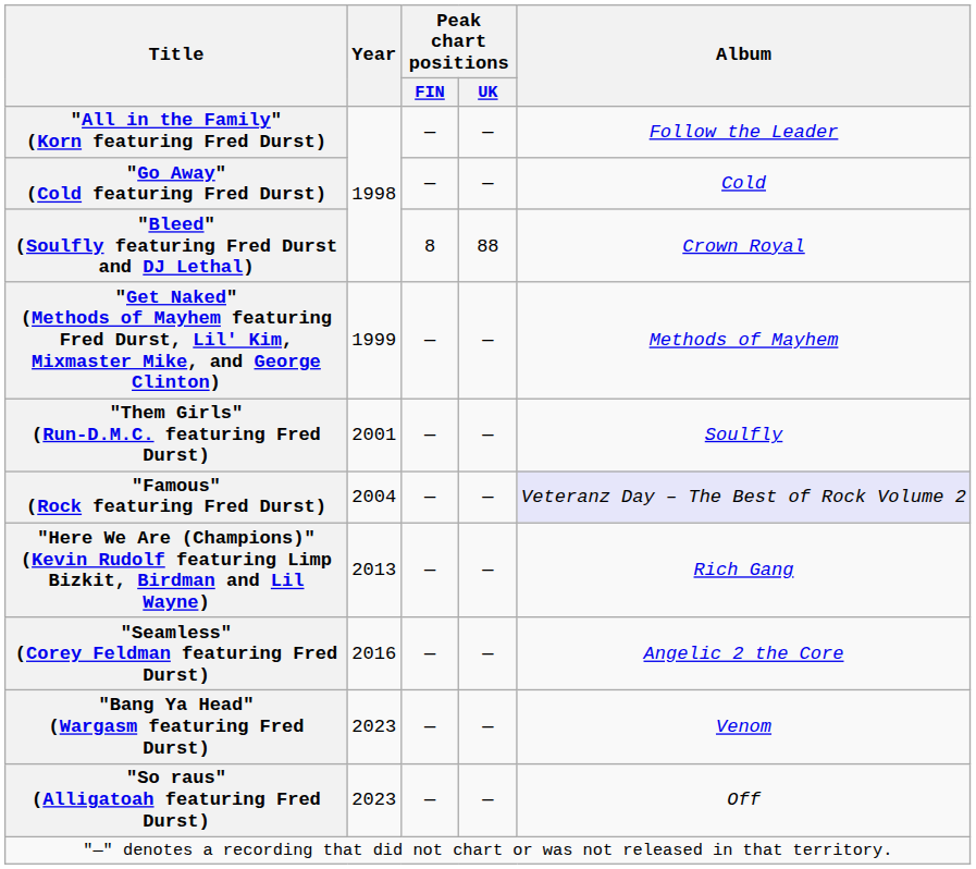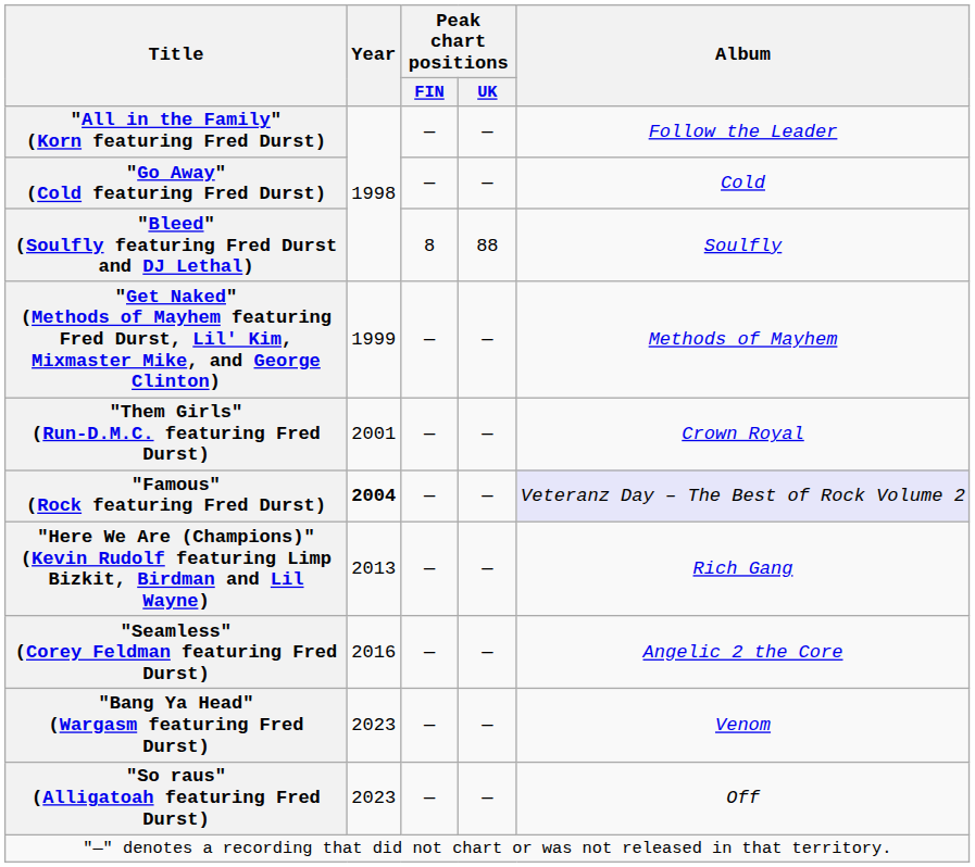"Bleed" (Soulfly featuring Fred Durst and DJ Lethal) | Album: Crown Royal -> Soulfly
"Them Girls" (Run-D.M.C. featuring Fred Durst) | Album: Soulfly -> Crown Royal
"Famous" (Rock featuring Fred Durst) | Year: normal -> bold
